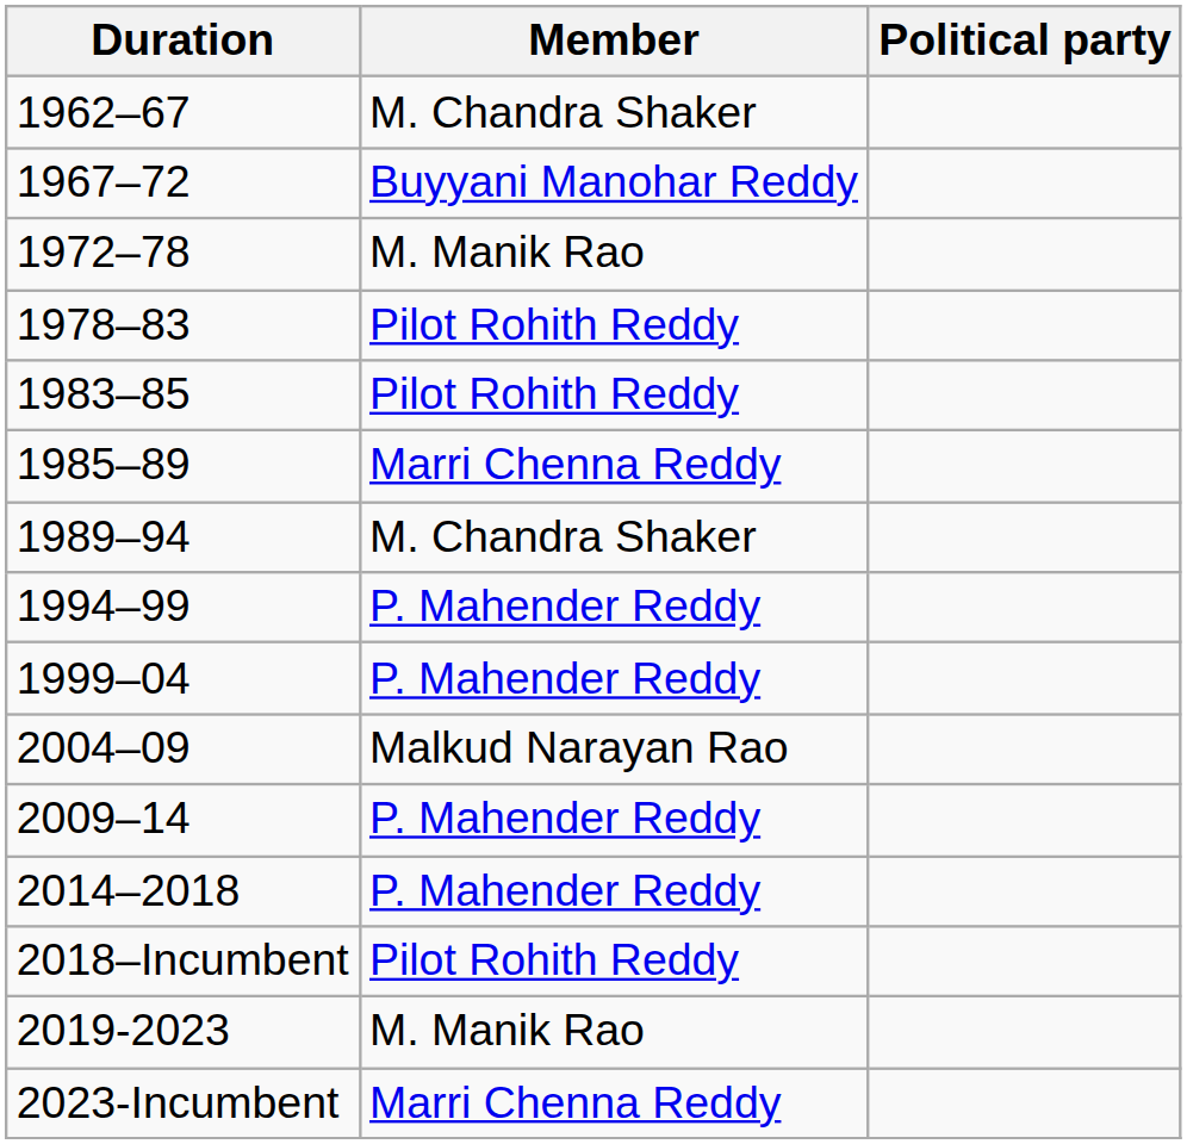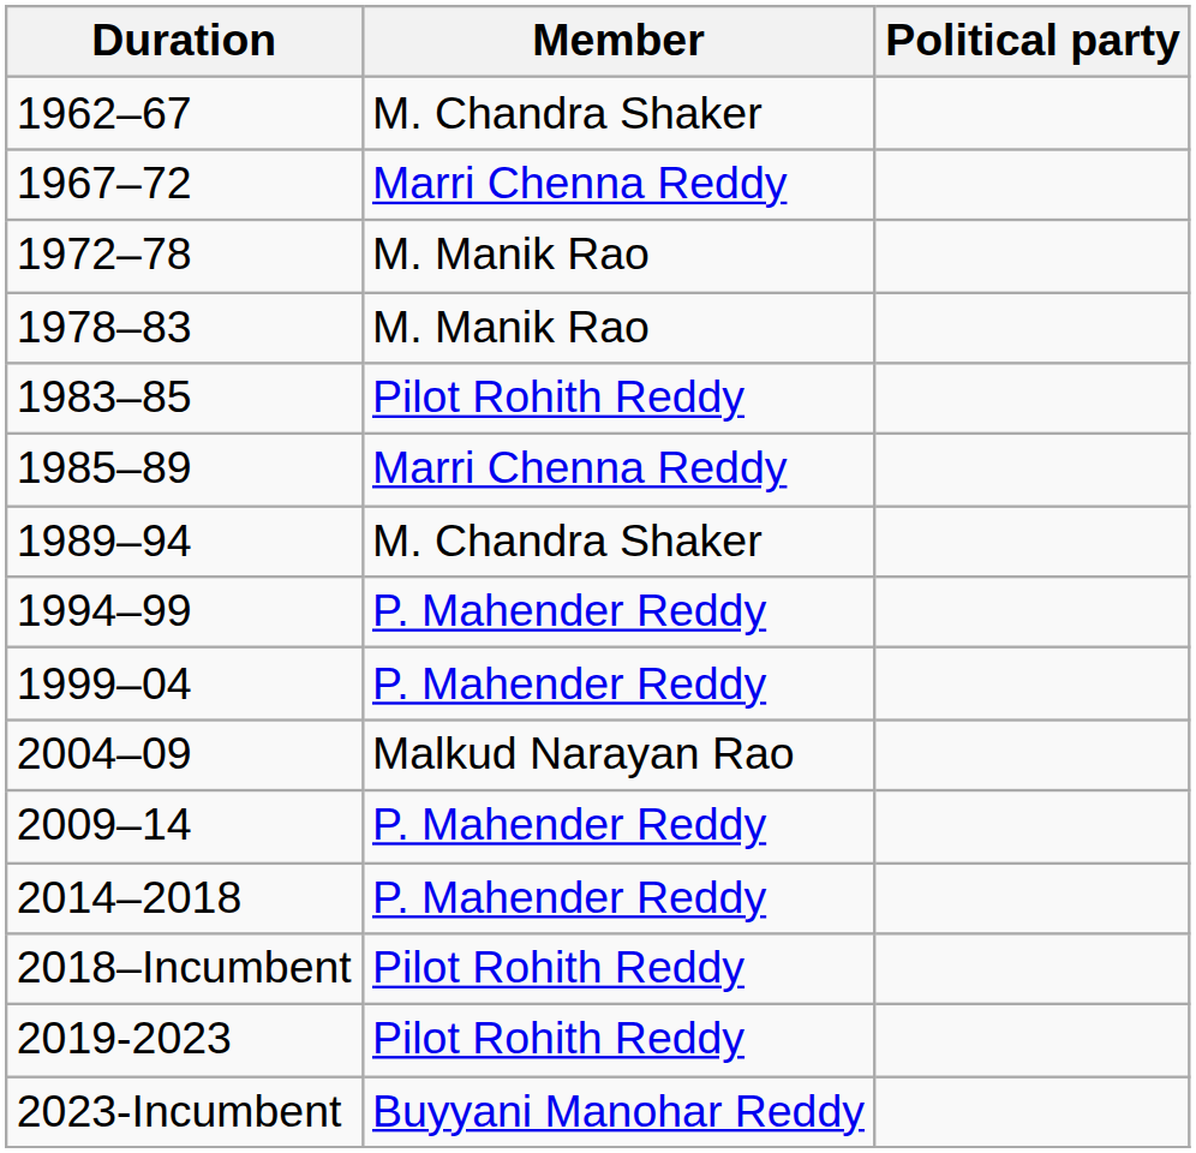1967–72 | Member: Buyyani Manohar Reddy -> Marri Chenna Reddy
1978–83 | Member: Pilot Rohith Reddy -> M. Manik Rao
2019-2023 | Member: M. Manik Rao -> Pilot Rohith Reddy
2023-Incumbent | Member: Marri Chenna Reddy -> Buyyani Manohar Reddy
